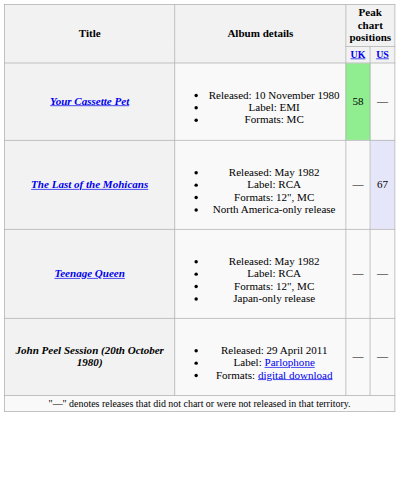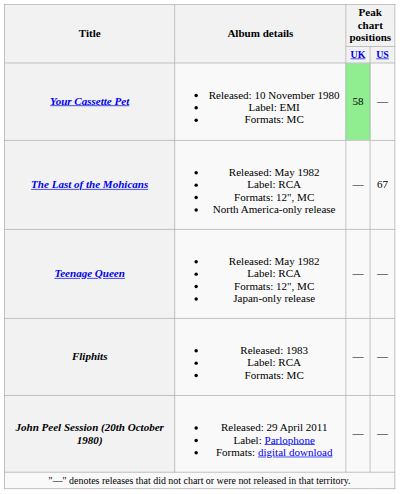The Last of the Mohicans | Peak chart positions / US: lavender background -> no background
+ row: Fliphits | Released: 1983 Label: RCA Formats: MC | — | —
